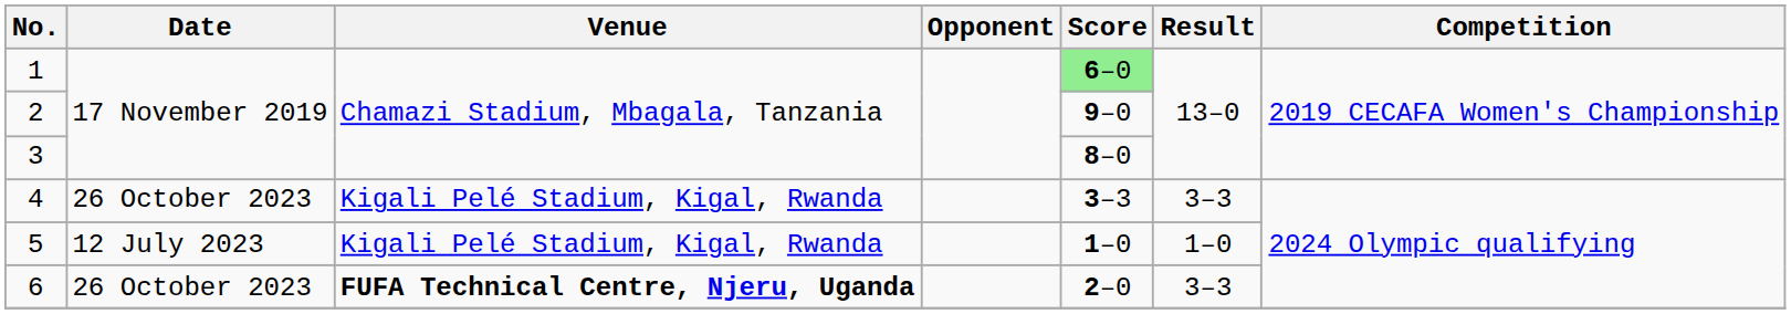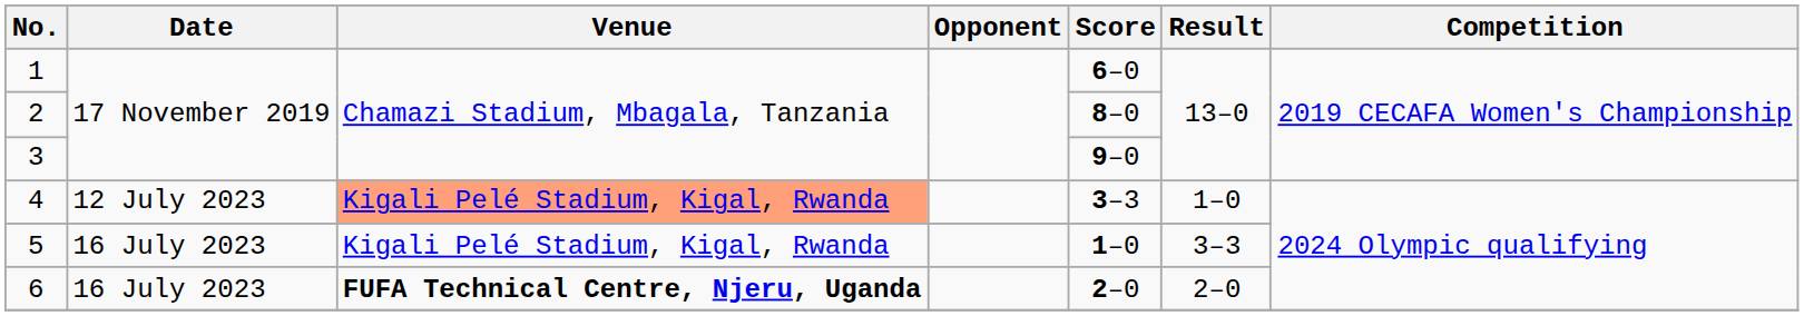1 | Score: lightgreen background -> no background
2 | Score: 9–0 -> 8–0
3 | Score: 8–0 -> 9–0
4 | Date: 26 October 2023 -> 12 July 2023
4 | Venue: no background -> lightsalmon background
4 | Result: 3–3 -> 1–0
5 | Date: 12 July 2023 -> 16 July 2023
5 | Result: 1–0 -> 3–3
6 | Date: 26 October 2023 -> 16 July 2023
6 | Result: 3–3 -> 2–0
